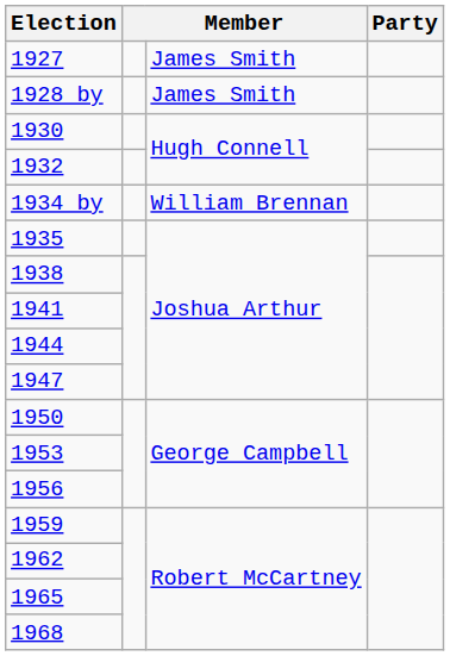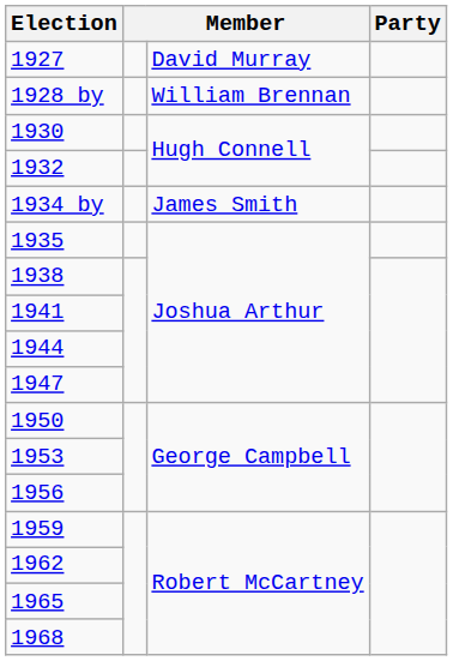1927 | column 3: James Smith -> David Murray
1928 by | column 3: James Smith -> William Brennan
1934 by | column 3: William Brennan -> James Smith
